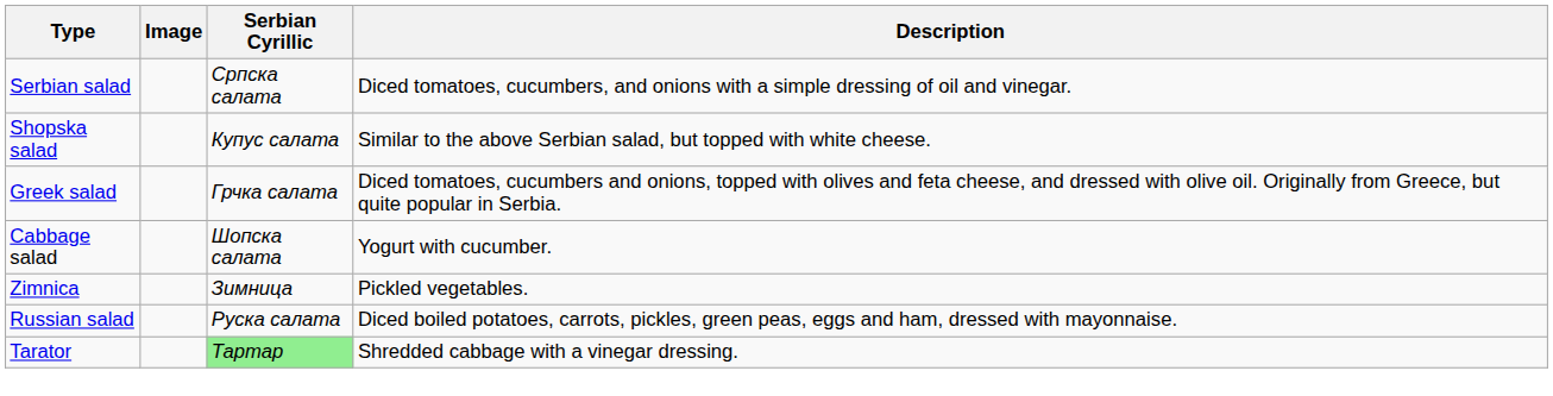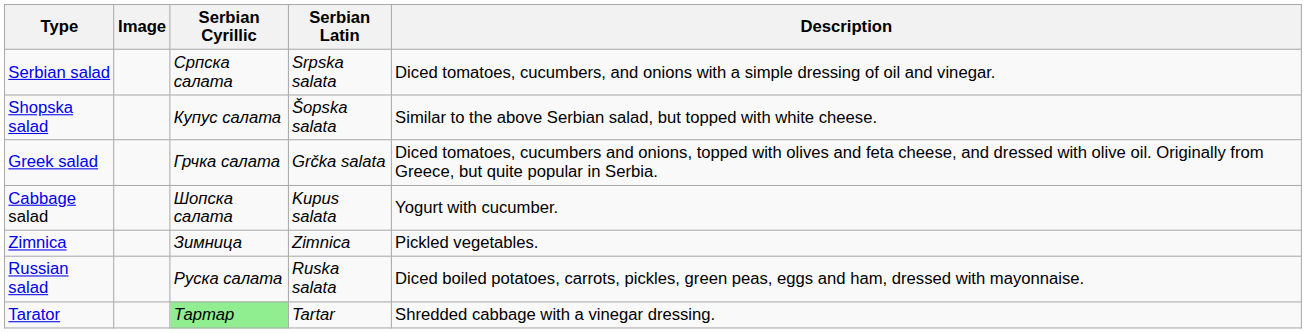+ column: Serbian Latin | Srpska salata | Šopska salata | Grčka salata | Kupus salata | Zimnica | Ruska salata | Tartar
